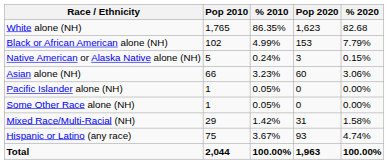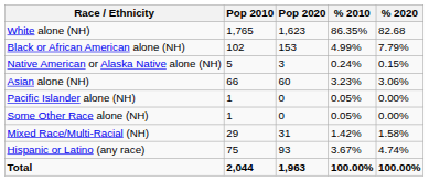columns swapped: Pop 2020 <-> % 2010
